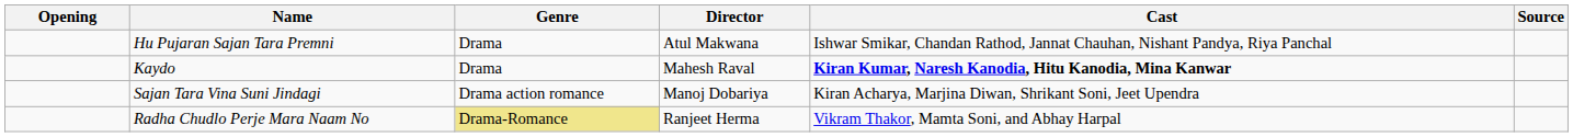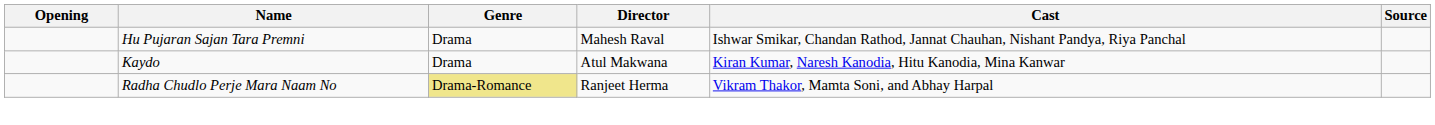Hu Pujaran Sajan Tara Premni | Director: Atul Makwana -> Mahesh Raval
Kaydo | Director: Mahesh Raval -> Atul Makwana
Kaydo | Cast: bold -> normal
- row: Sajan Tara Vina Suni Jindagi | Drama action romance | Manoj Dobariya | Kiran Acharya, Marjina Diwan, Shrikant Soni, Jeet Upendra
